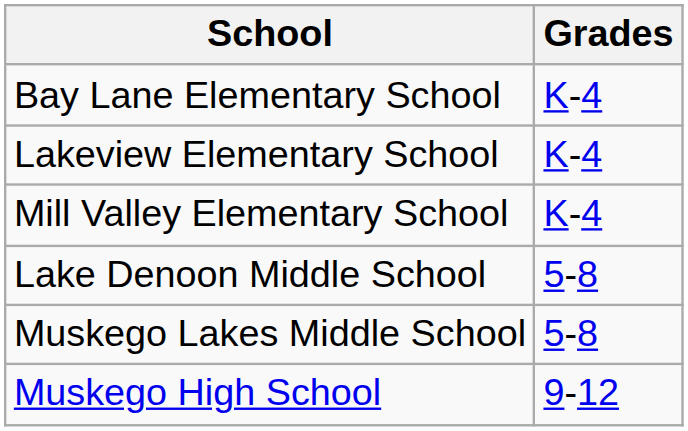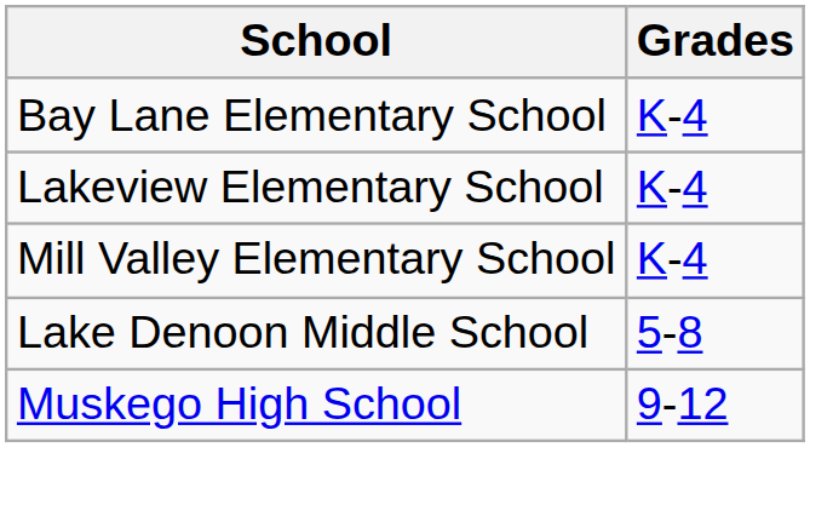- row: Muskego Lakes Middle School | 5-8
